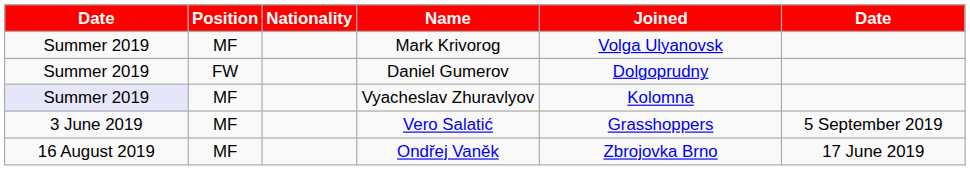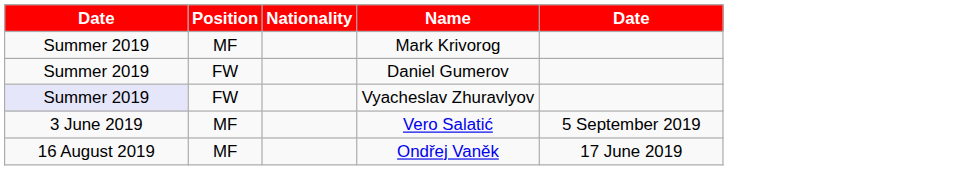- column: Joined | Volga Ulyanovsk | Dolgoprudny | Kolomna | Grasshoppers | Zbrojovka Brno
Vyacheslav Zhuravlyov | Position: MF -> FW
